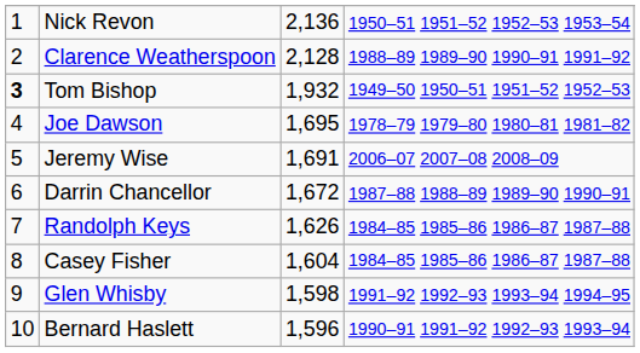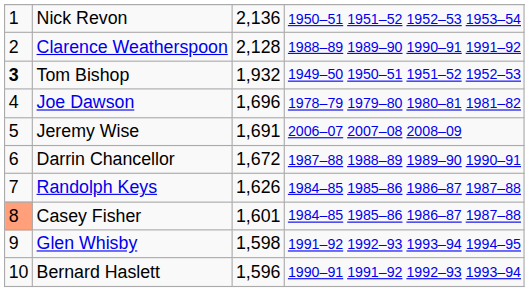Joe Dawson | column 3: 1,695 -> 1,696
Casey Fisher | column 1: no background -> lightsalmon background
Casey Fisher | column 3: 1,604 -> 1,601
